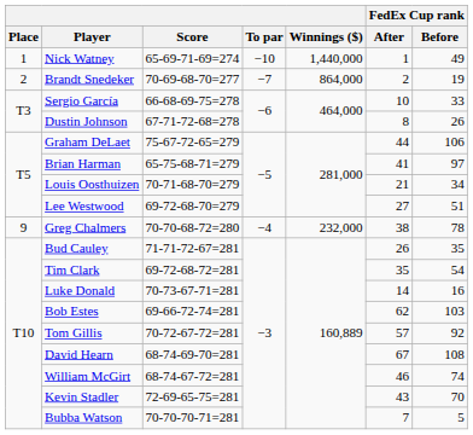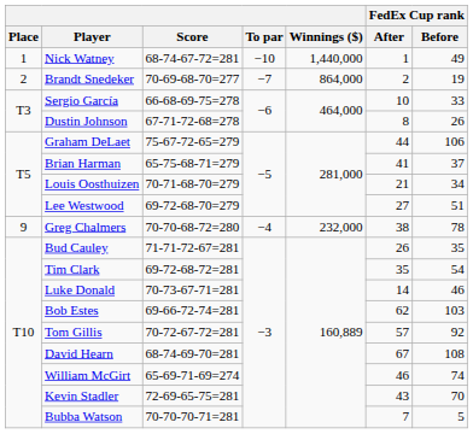Nick Watney | Score: 65-69-71-69=274 -> 68-74-67-72=281
Brian Harman | FedEx Cup rank / Before: 97 -> 37
Luke Donald | FedEx Cup rank / Before: 16 -> 46
William McGirt | Score: 68-74-67-72=281 -> 65-69-71-69=274
